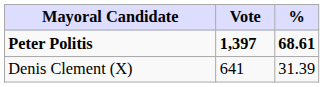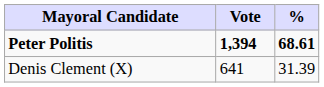Peter Politis | Vote: 1,397 -> 1,394
